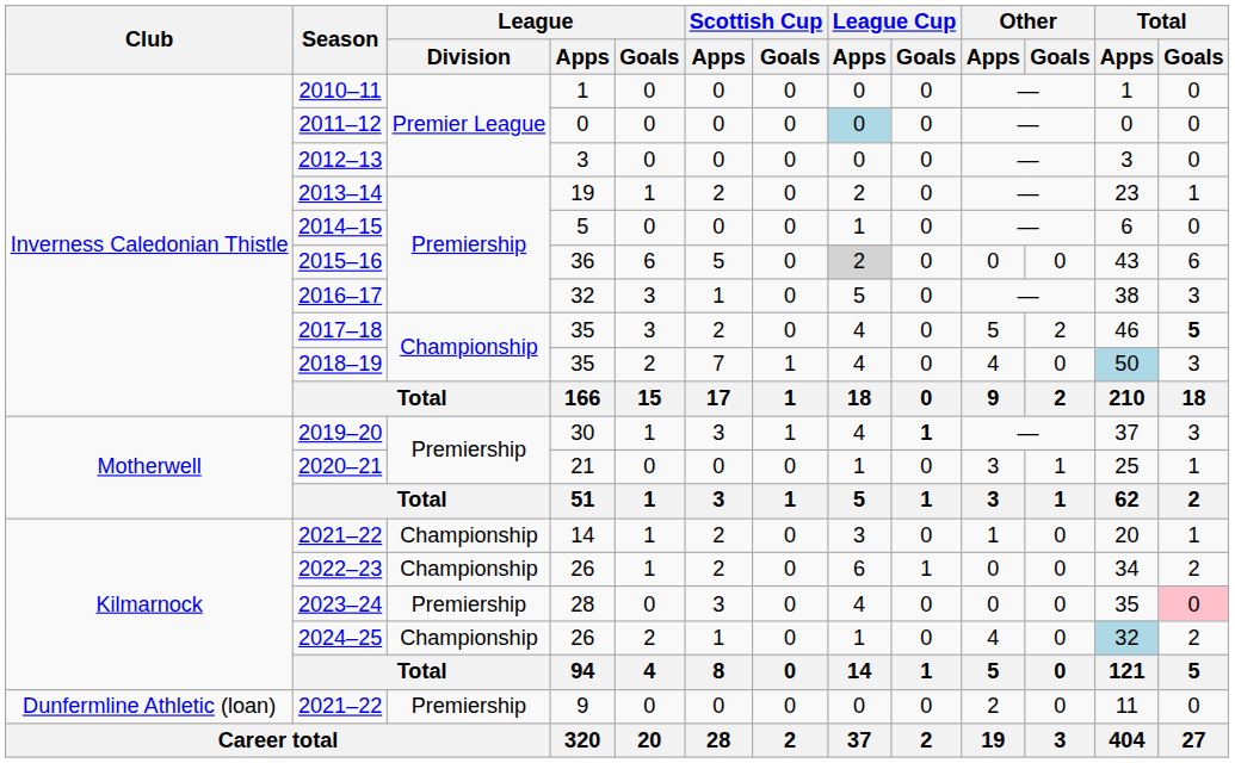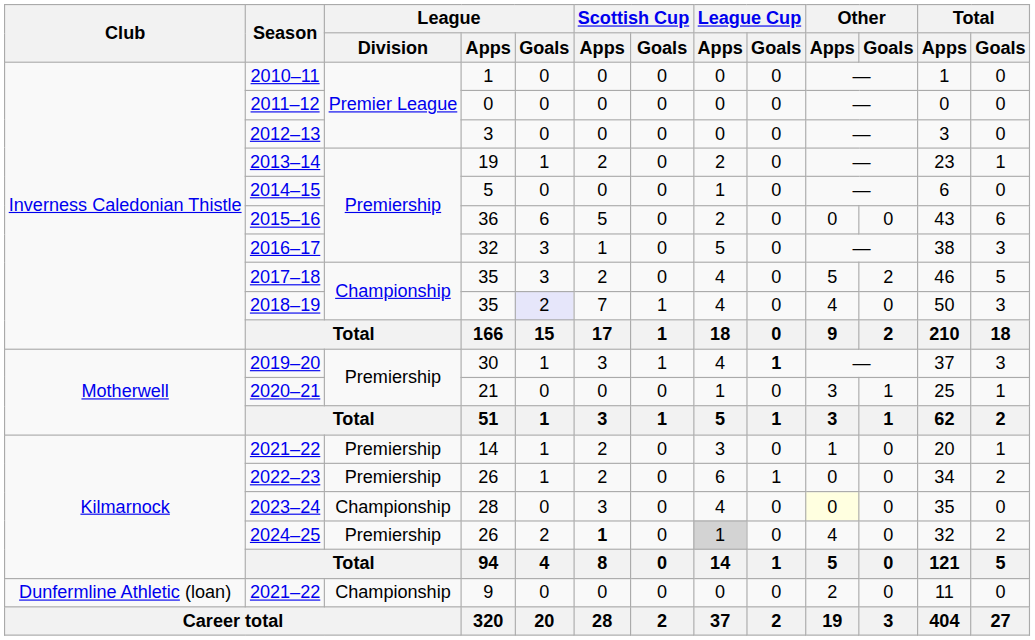2011–12 | League Cup / Apps: lightblue background -> no background
2015–16 | League Cup / Apps: lightgrey background -> no background
2017–18 | Total / Goals: bold -> normal
2018–19 | League / Goals: no background -> lavender background
2018–19 | Total / Apps: lightblue background -> no background
2021–22 / 14 | League / Division: Championship -> Premiership
2022–23 | League / Division: Championship -> Premiership
2023–24 | League / Division: Premiership -> Championship
2023–24 | Other / Apps: no background -> lightyellow background
2023–24 | Total / Goals: pink background -> no background
2024–25 | League / Division: Championship -> Premiership
2024–25 | Scottish Cup / Apps: normal -> bold
2024–25 | League Cup / Apps: no background -> lightgrey background
2024–25 | Total / Apps: lightblue background -> no background
2021–22 / 9 | League / Division: Premiership -> Championship
